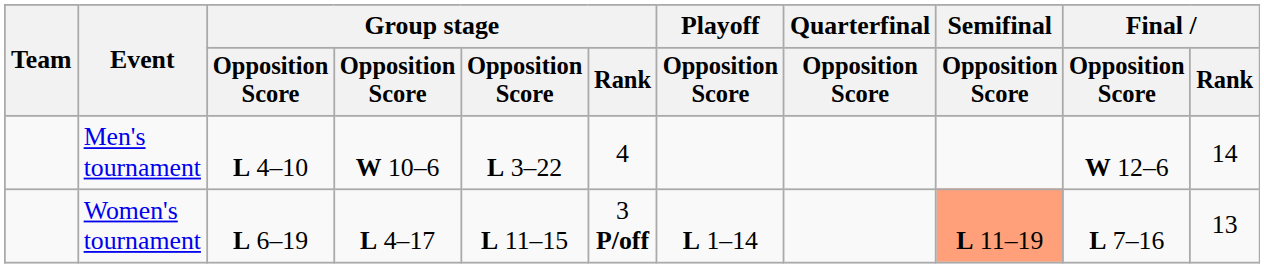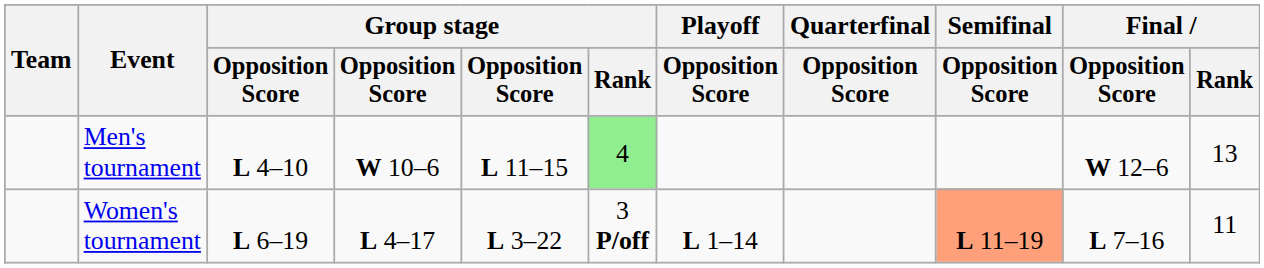Men's tournament | column 5: L 3–22 -> L 11–15
Men's tournament | Group stage / Rank: no background -> lightgreen background
Men's tournament | Final / Rank: 14 -> 13
Women's tournament | column 5: L 11–15 -> L 3–22
Women's tournament | Final / Rank: 13 -> 11
